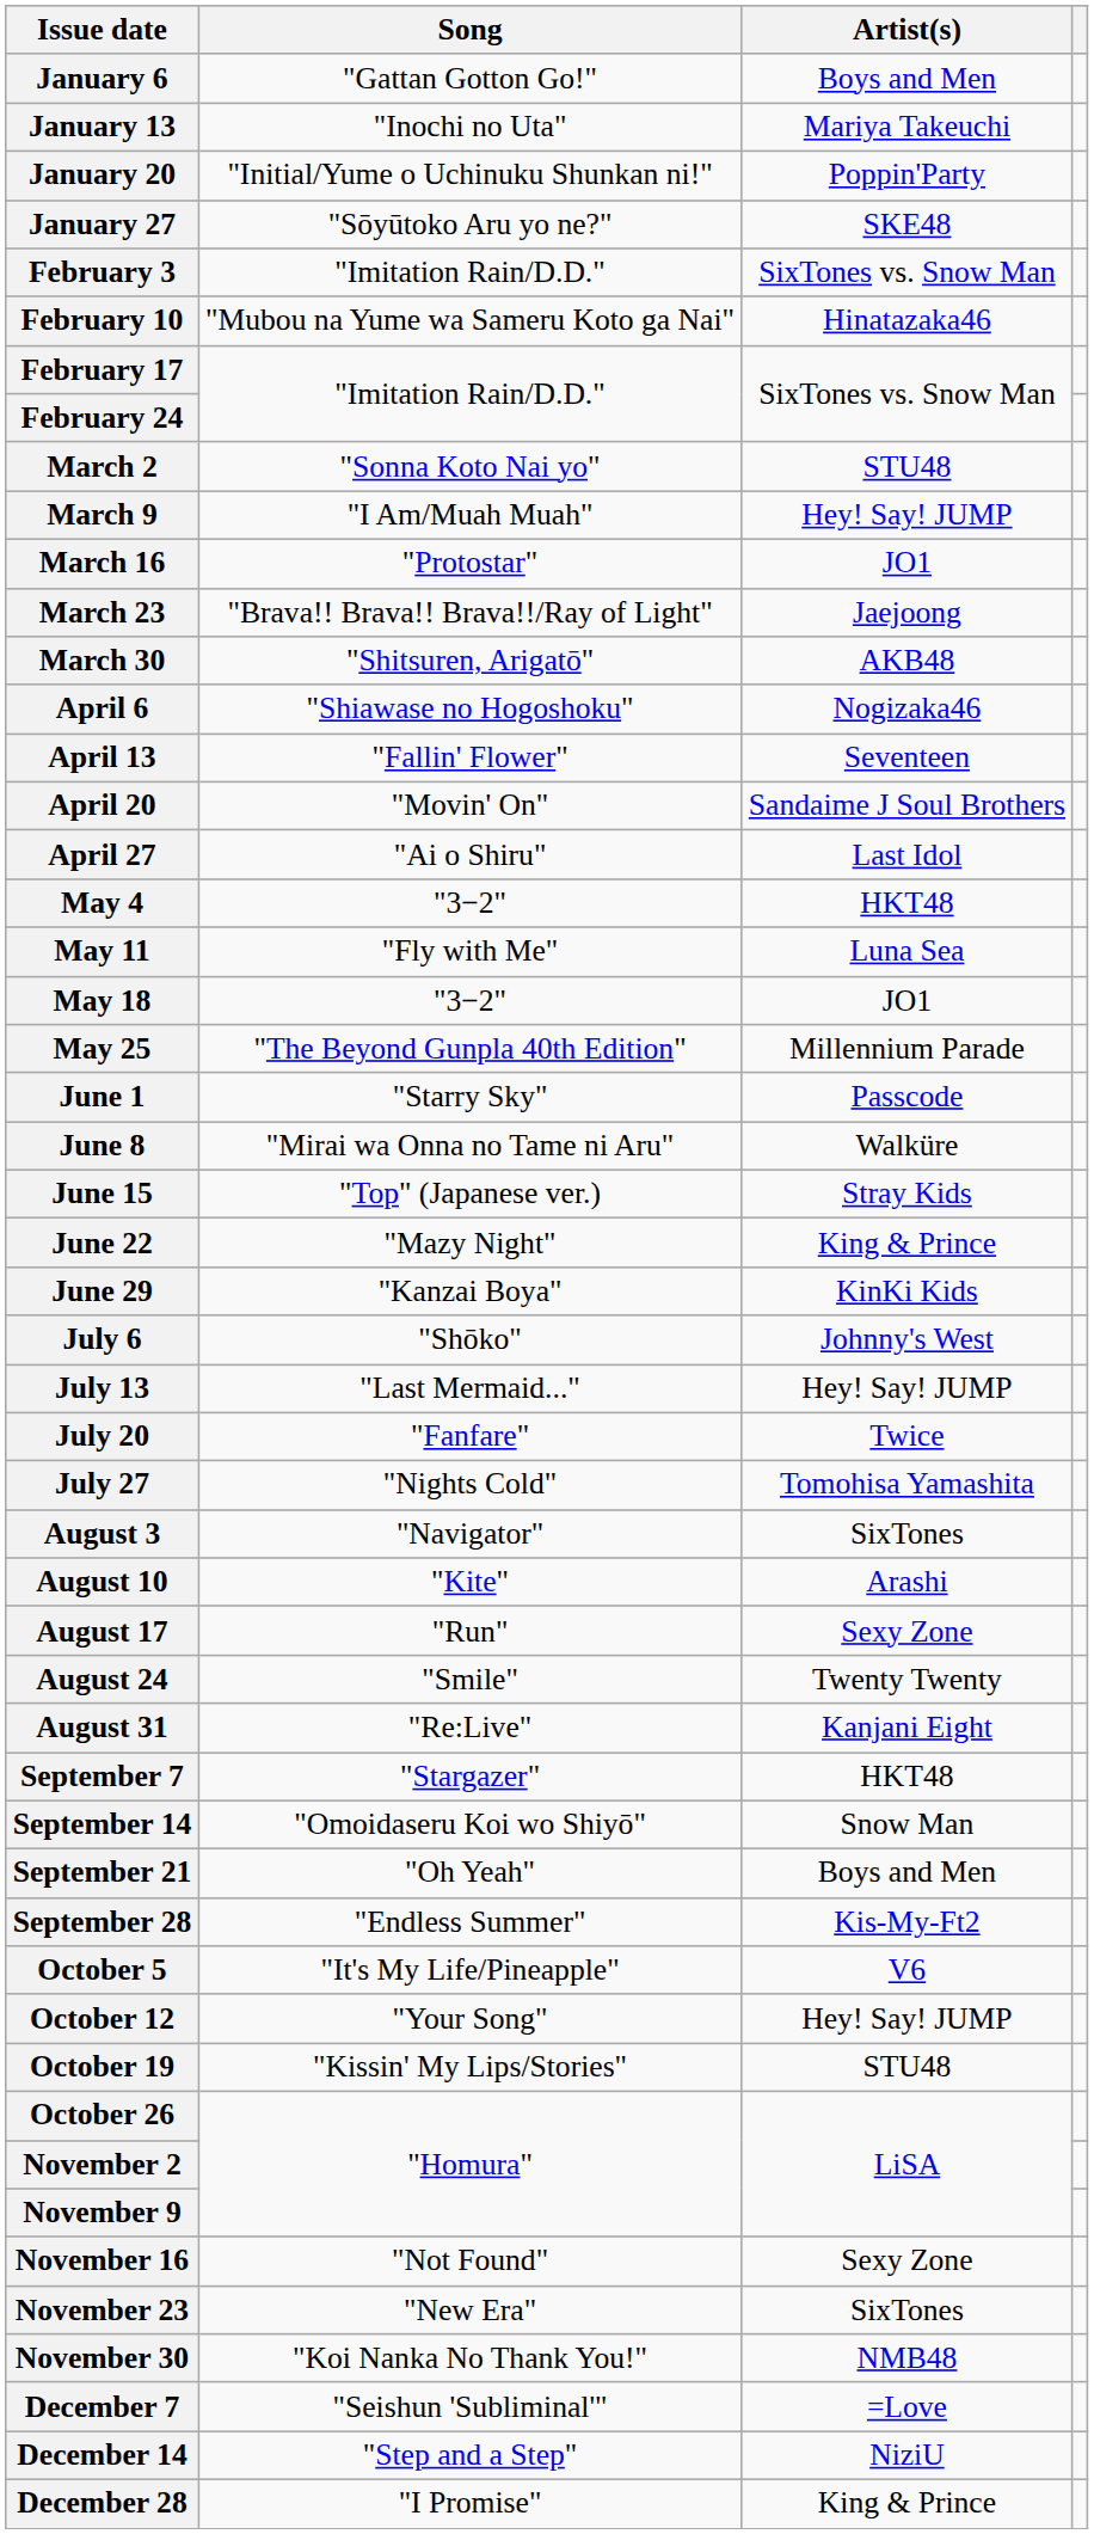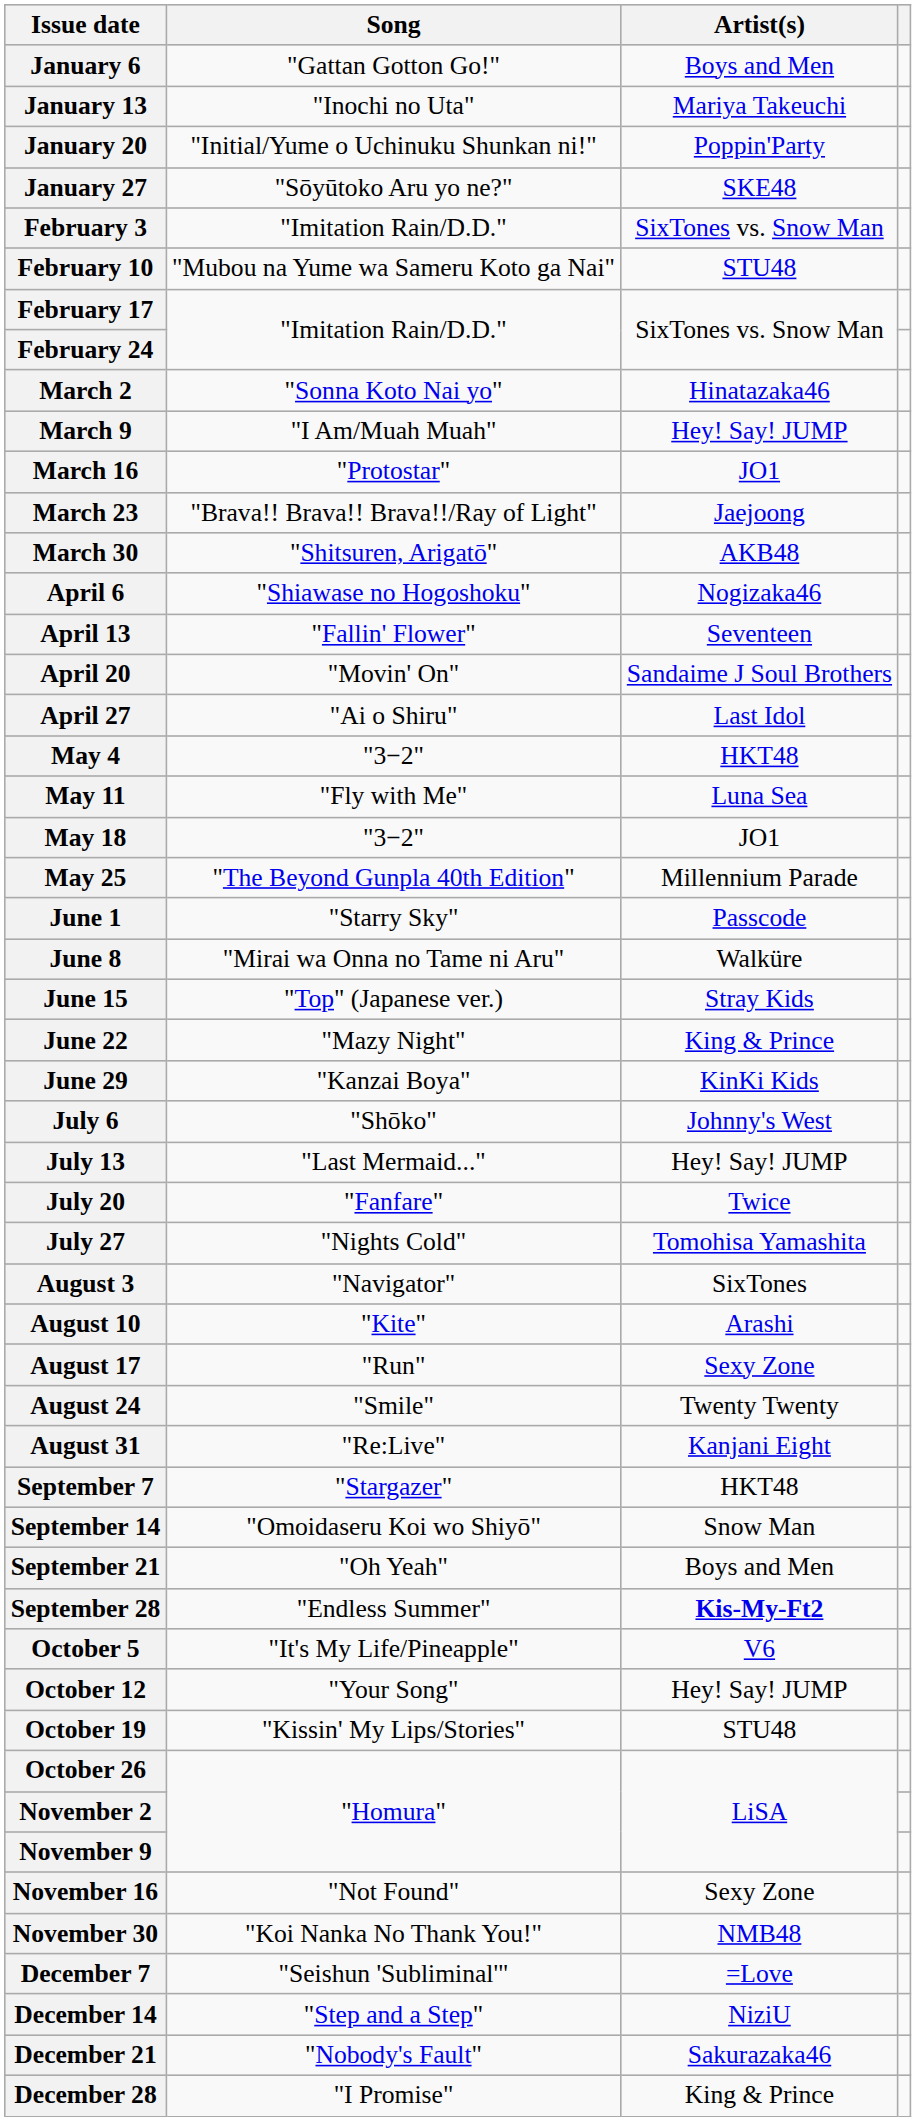February 10 | Artist(s): Hinatazaka46 -> STU48
March 2 | Artist(s): STU48 -> Hinatazaka46
September 28 | Artist(s): normal -> bold
- row: November 23 | "New Era" | SixTones
+ row: December 21 | "Nobody's Fault" | Sakurazaka46
